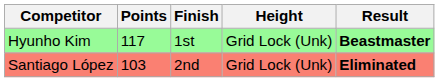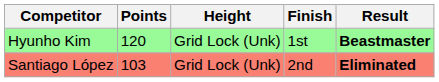columns swapped: Height <-> Finish
Hyunho Kim | Points: 117 -> 120
